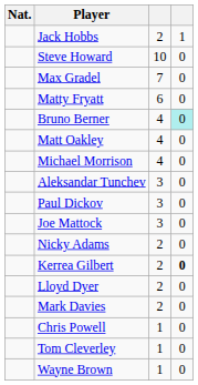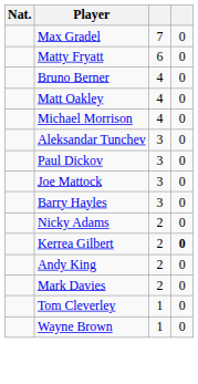- row: Jack Hobbs | 2 | 1
- row: Steve Howard | 10 | 0
Bruno Berner | column 4: paleturquoise background -> no background
+ row: Barry Hayles | 3 | 0
+ row: Andy King | 2 | 0
- row: Lloyd Dyer | 2 | 0
- row: Chris Powell | 1 | 0
